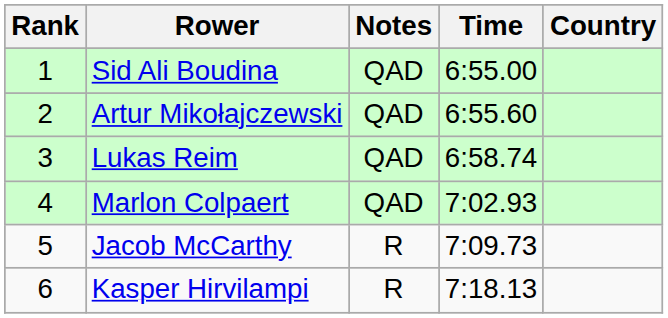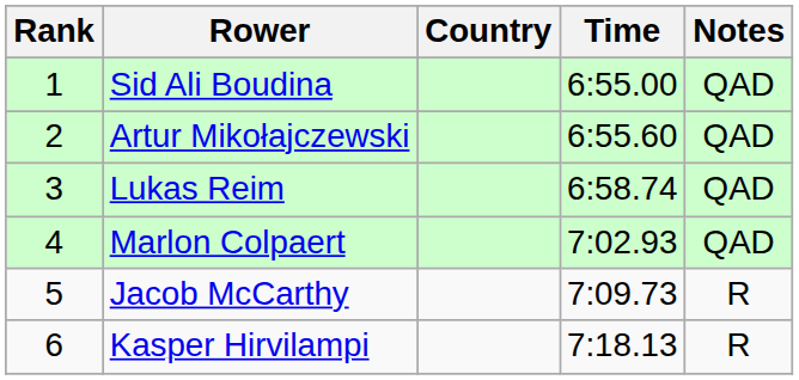columns swapped: Country <-> Notes
